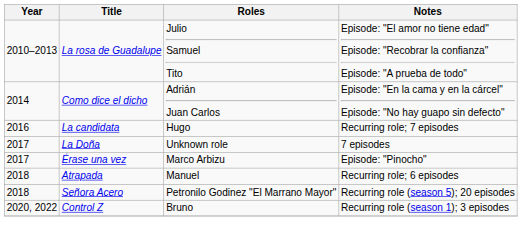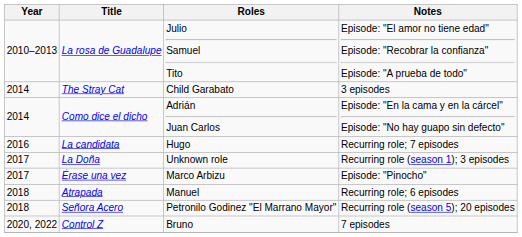+ row: 2014 | The Stray Cat | Child Garabato | 3 episodes
La Doña | Notes: 7 episodes -> Recurring role (season 1); 3 episodes
Control Z | Notes: Recurring role (season 1); 3 episodes -> 7 episodes
